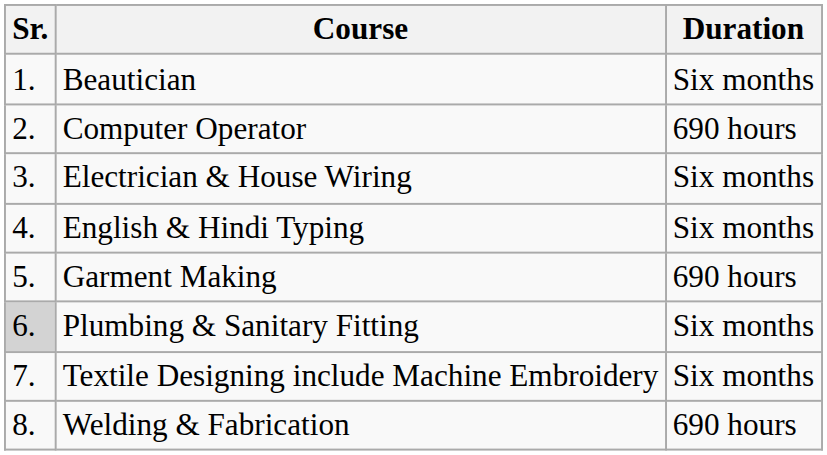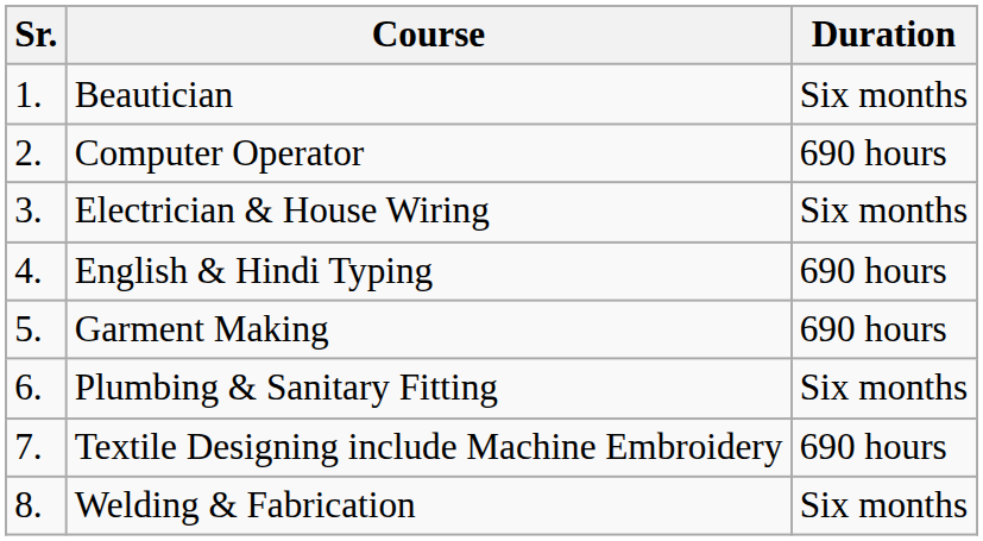English & Hindi Typing | Duration: Six months -> 690 hours
Plumbing & Sanitary Fitting | Sr.: lightgrey background -> no background
Textile Designing include Machine Embroidery | Duration: Six months -> 690 hours
Welding & Fabrication | Duration: 690 hours -> Six months
